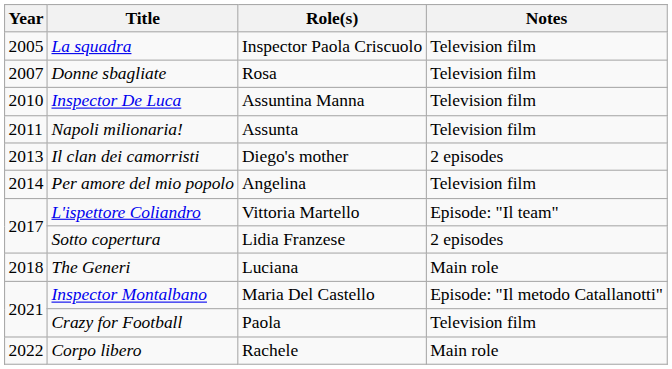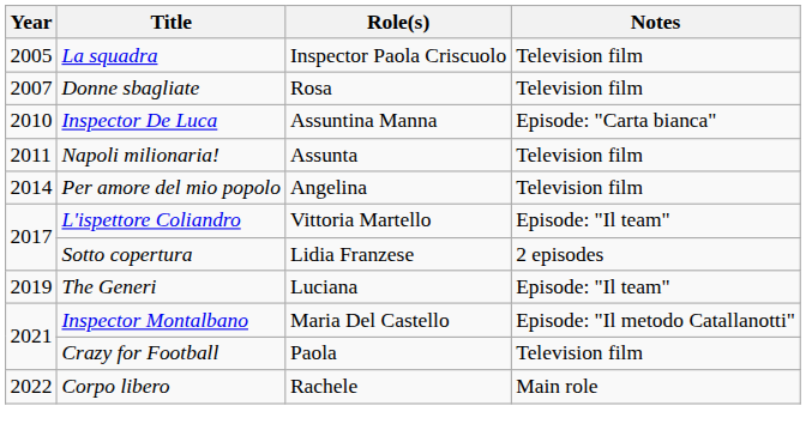Inspector De Luca | Notes: Television film -> Episode: "Carta bianca"
- row: 2013 | Il clan dei camorristi | Diego's mother | 2 episodes
The Generi | Year: 2018 -> 2019
The Generi | Notes: Main role -> Episode: "Il team"
